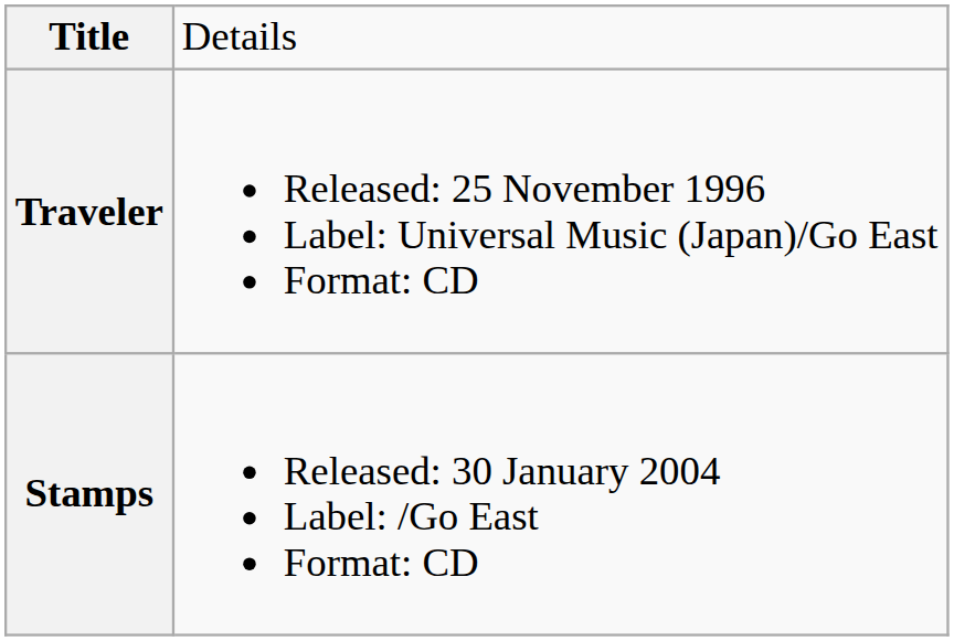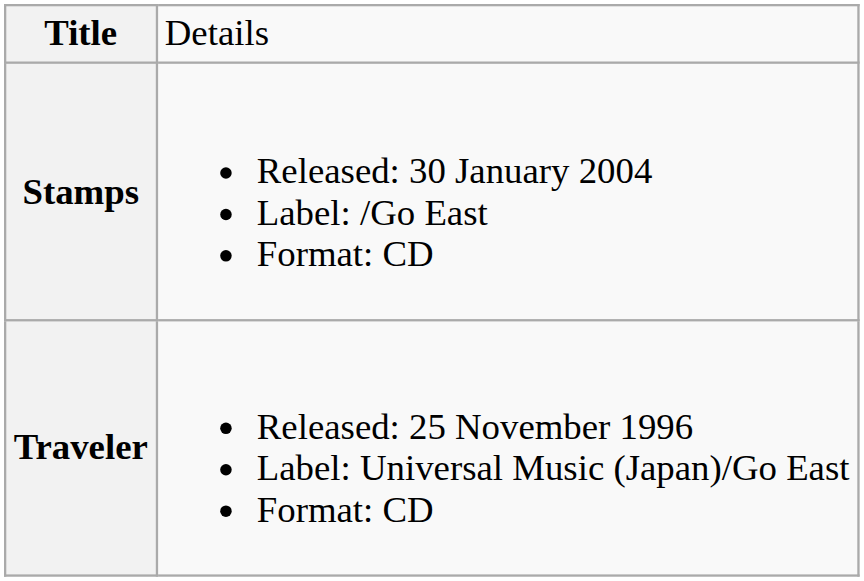rows swapped: Traveler <-> Stamps
